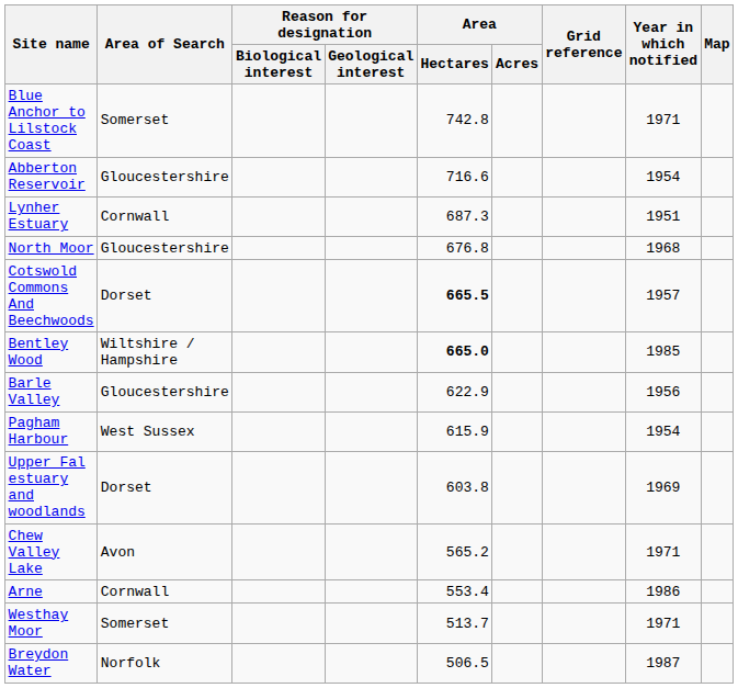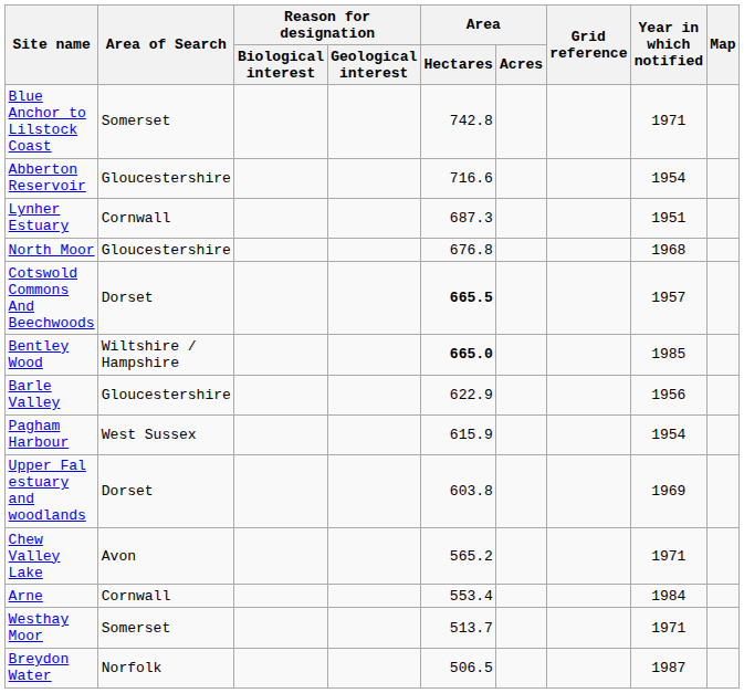Arne | Year in which notified: 1986 -> 1984
